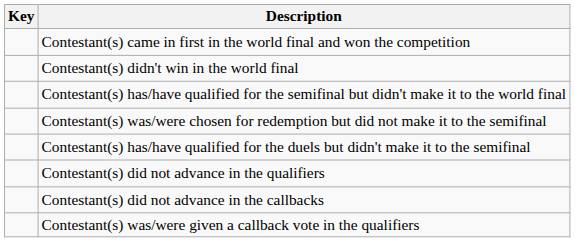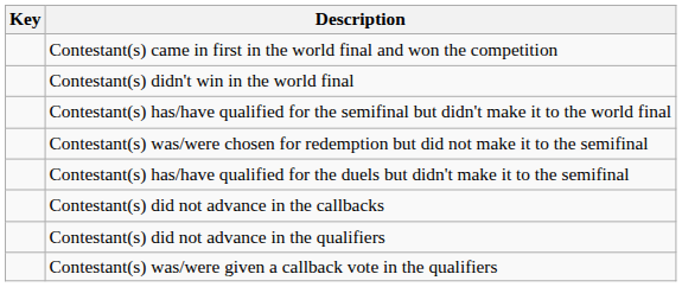rows swapped: Contestant(s) did not advance in the callbacks <-> Contestant(s) did not advance in the qualifiers
